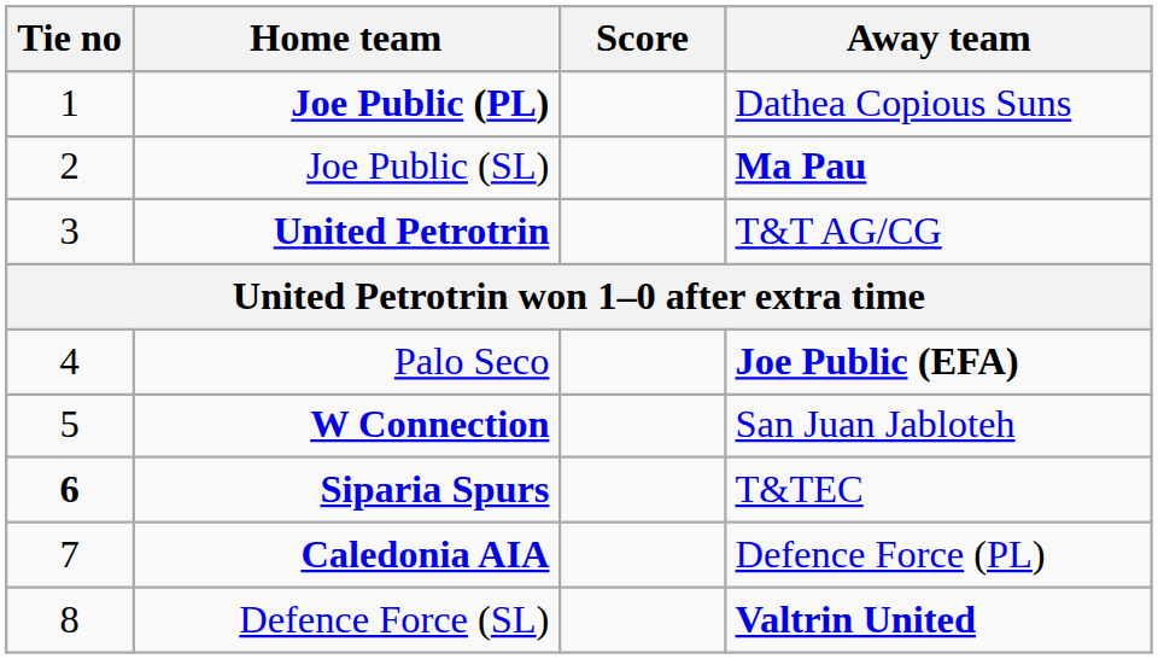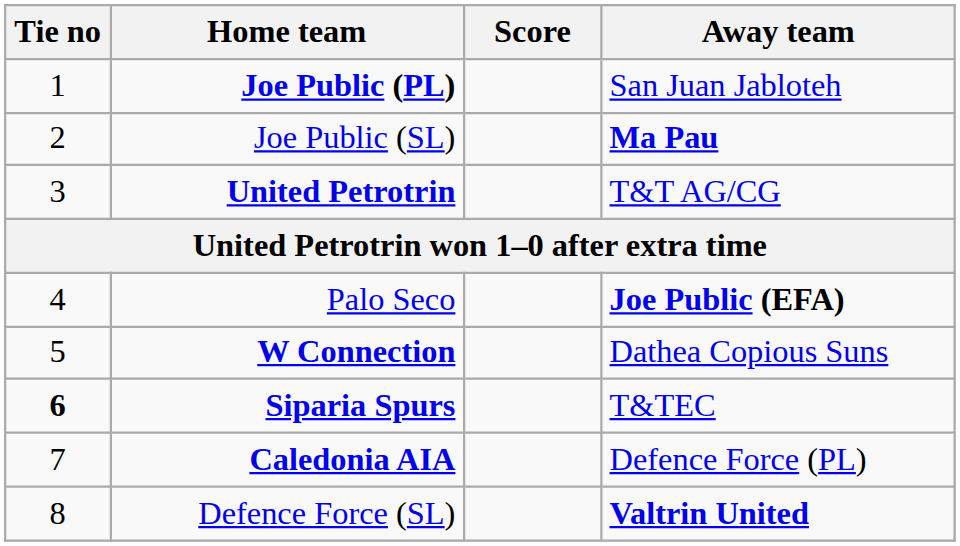Joe Public (PL) | Away team: Dathea Copious Suns -> San Juan Jabloteh
W Connection | Away team: San Juan Jabloteh -> Dathea Copious Suns
